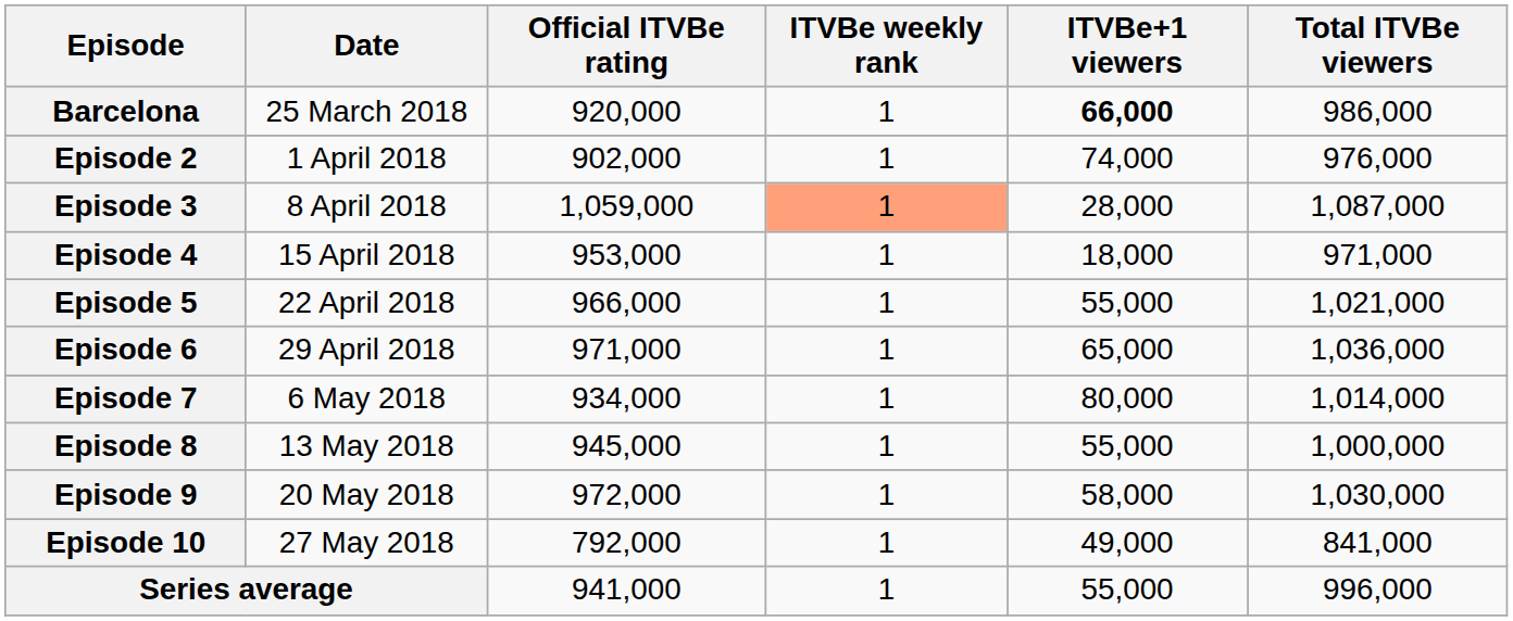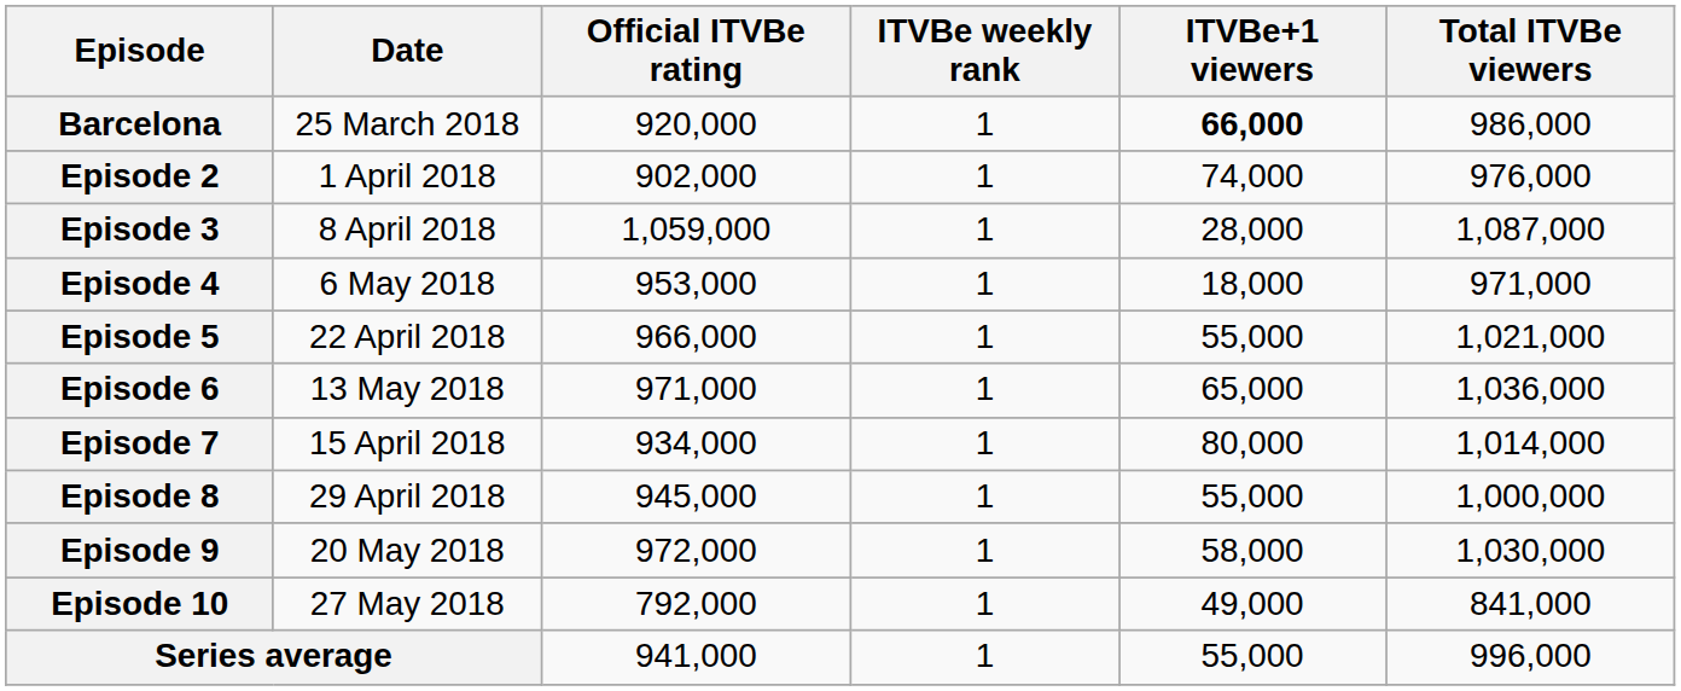Episode 3 | ITVBe weekly rank: lightsalmon background -> no background
Episode 4 | Date: 15 April 2018 -> 6 May 2018
Episode 6 | Date: 29 April 2018 -> 13 May 2018
Episode 7 | Date: 6 May 2018 -> 15 April 2018
Episode 8 | Date: 13 May 2018 -> 29 April 2018
